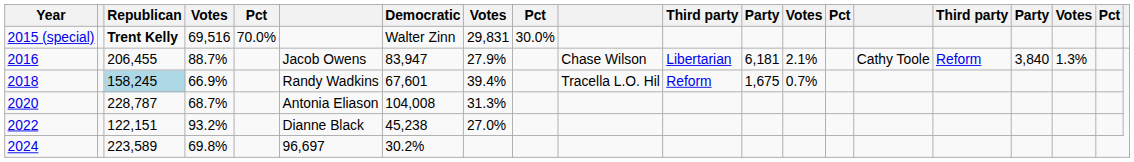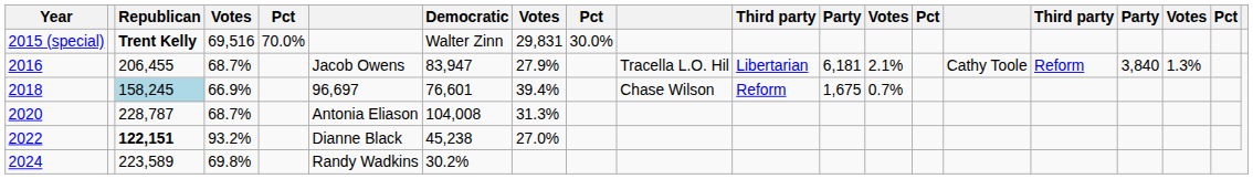2016 | column 4: 88.7% -> 68.7%
2016 | column 10: Chase Wilson -> Tracella L.O. Hil
2018 | column 6: Randy Wadkins -> 96,697
2018 | Democratic: 67,601 -> 76,601
2018 | column 10: Tracella L.O. Hil -> Chase Wilson
2022 | Republican: normal -> bold
2024 | column 6: 96,697 -> Randy Wadkins
